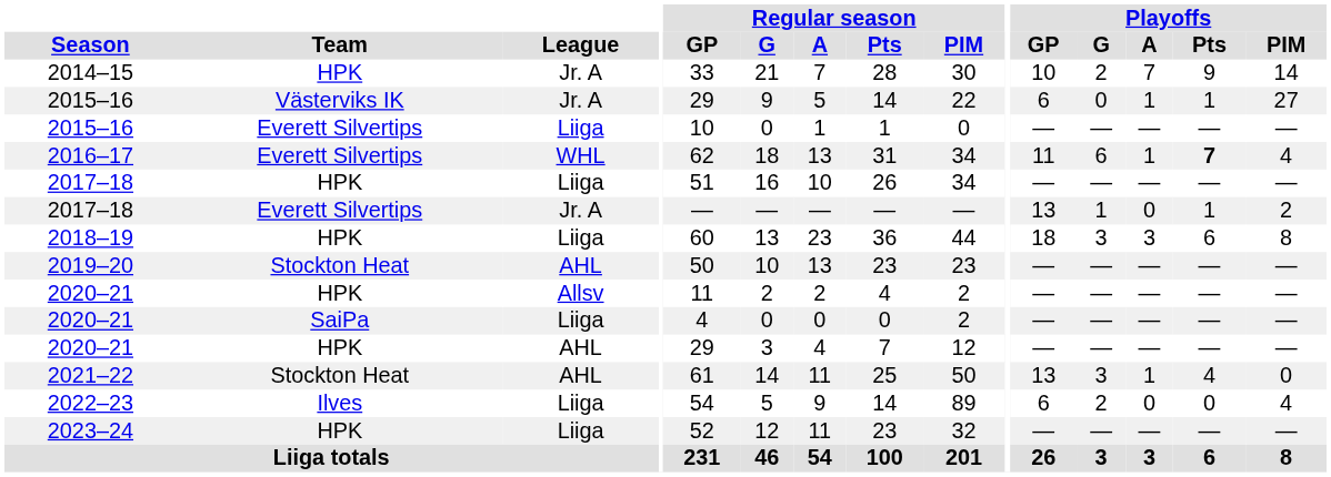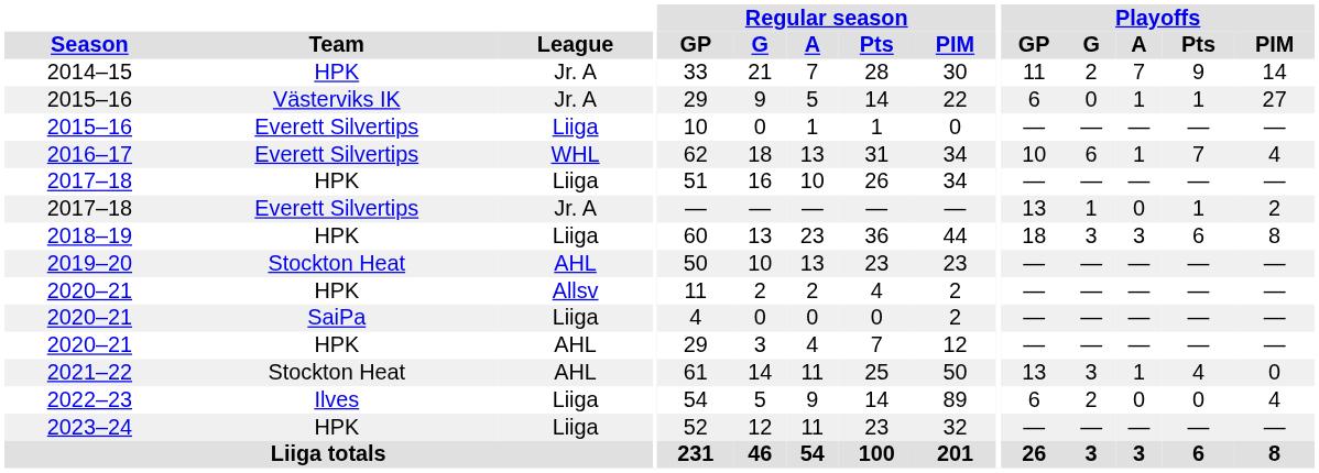2014–15 | Playoffs / GP: 10 -> 11
2016–17 | Playoffs / GP: 11 -> 10
2016–17 | Playoffs / Pts: bold -> normal
